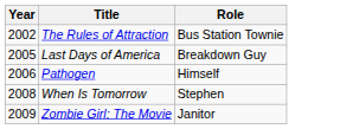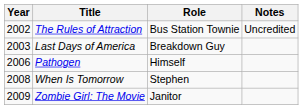+ column: Notes | Uncredited
Last Days of America | Year: 2005 -> 2003
